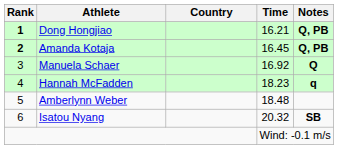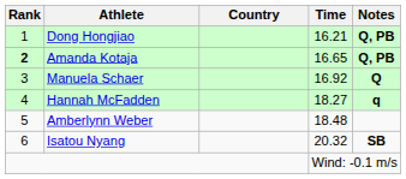Dong Hongjiao | Rank: bold -> normal
Amanda Kotaja | Time: 16.45 -> 16.65
Hannah McFadden | Time: 18.23 -> 18.27
